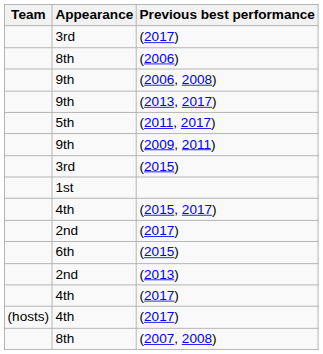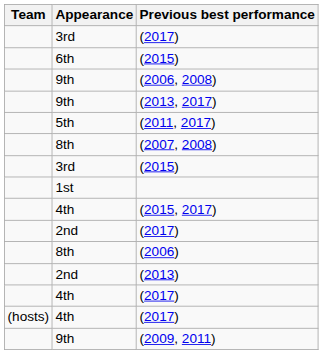rows swapped: (2006) <-> 6th / (2015)
rows swapped: (2009, 2011) <-> (2007, 2008)
